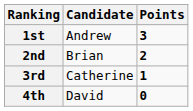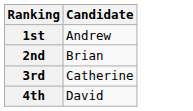- column: Points | 3 | 2 | 1 | 0
